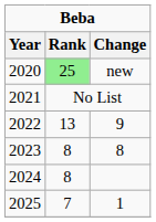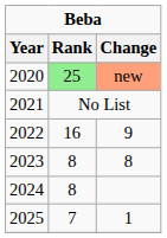2020 | Change: no background -> lightsalmon background
2022 | Rank: 13 -> 16
